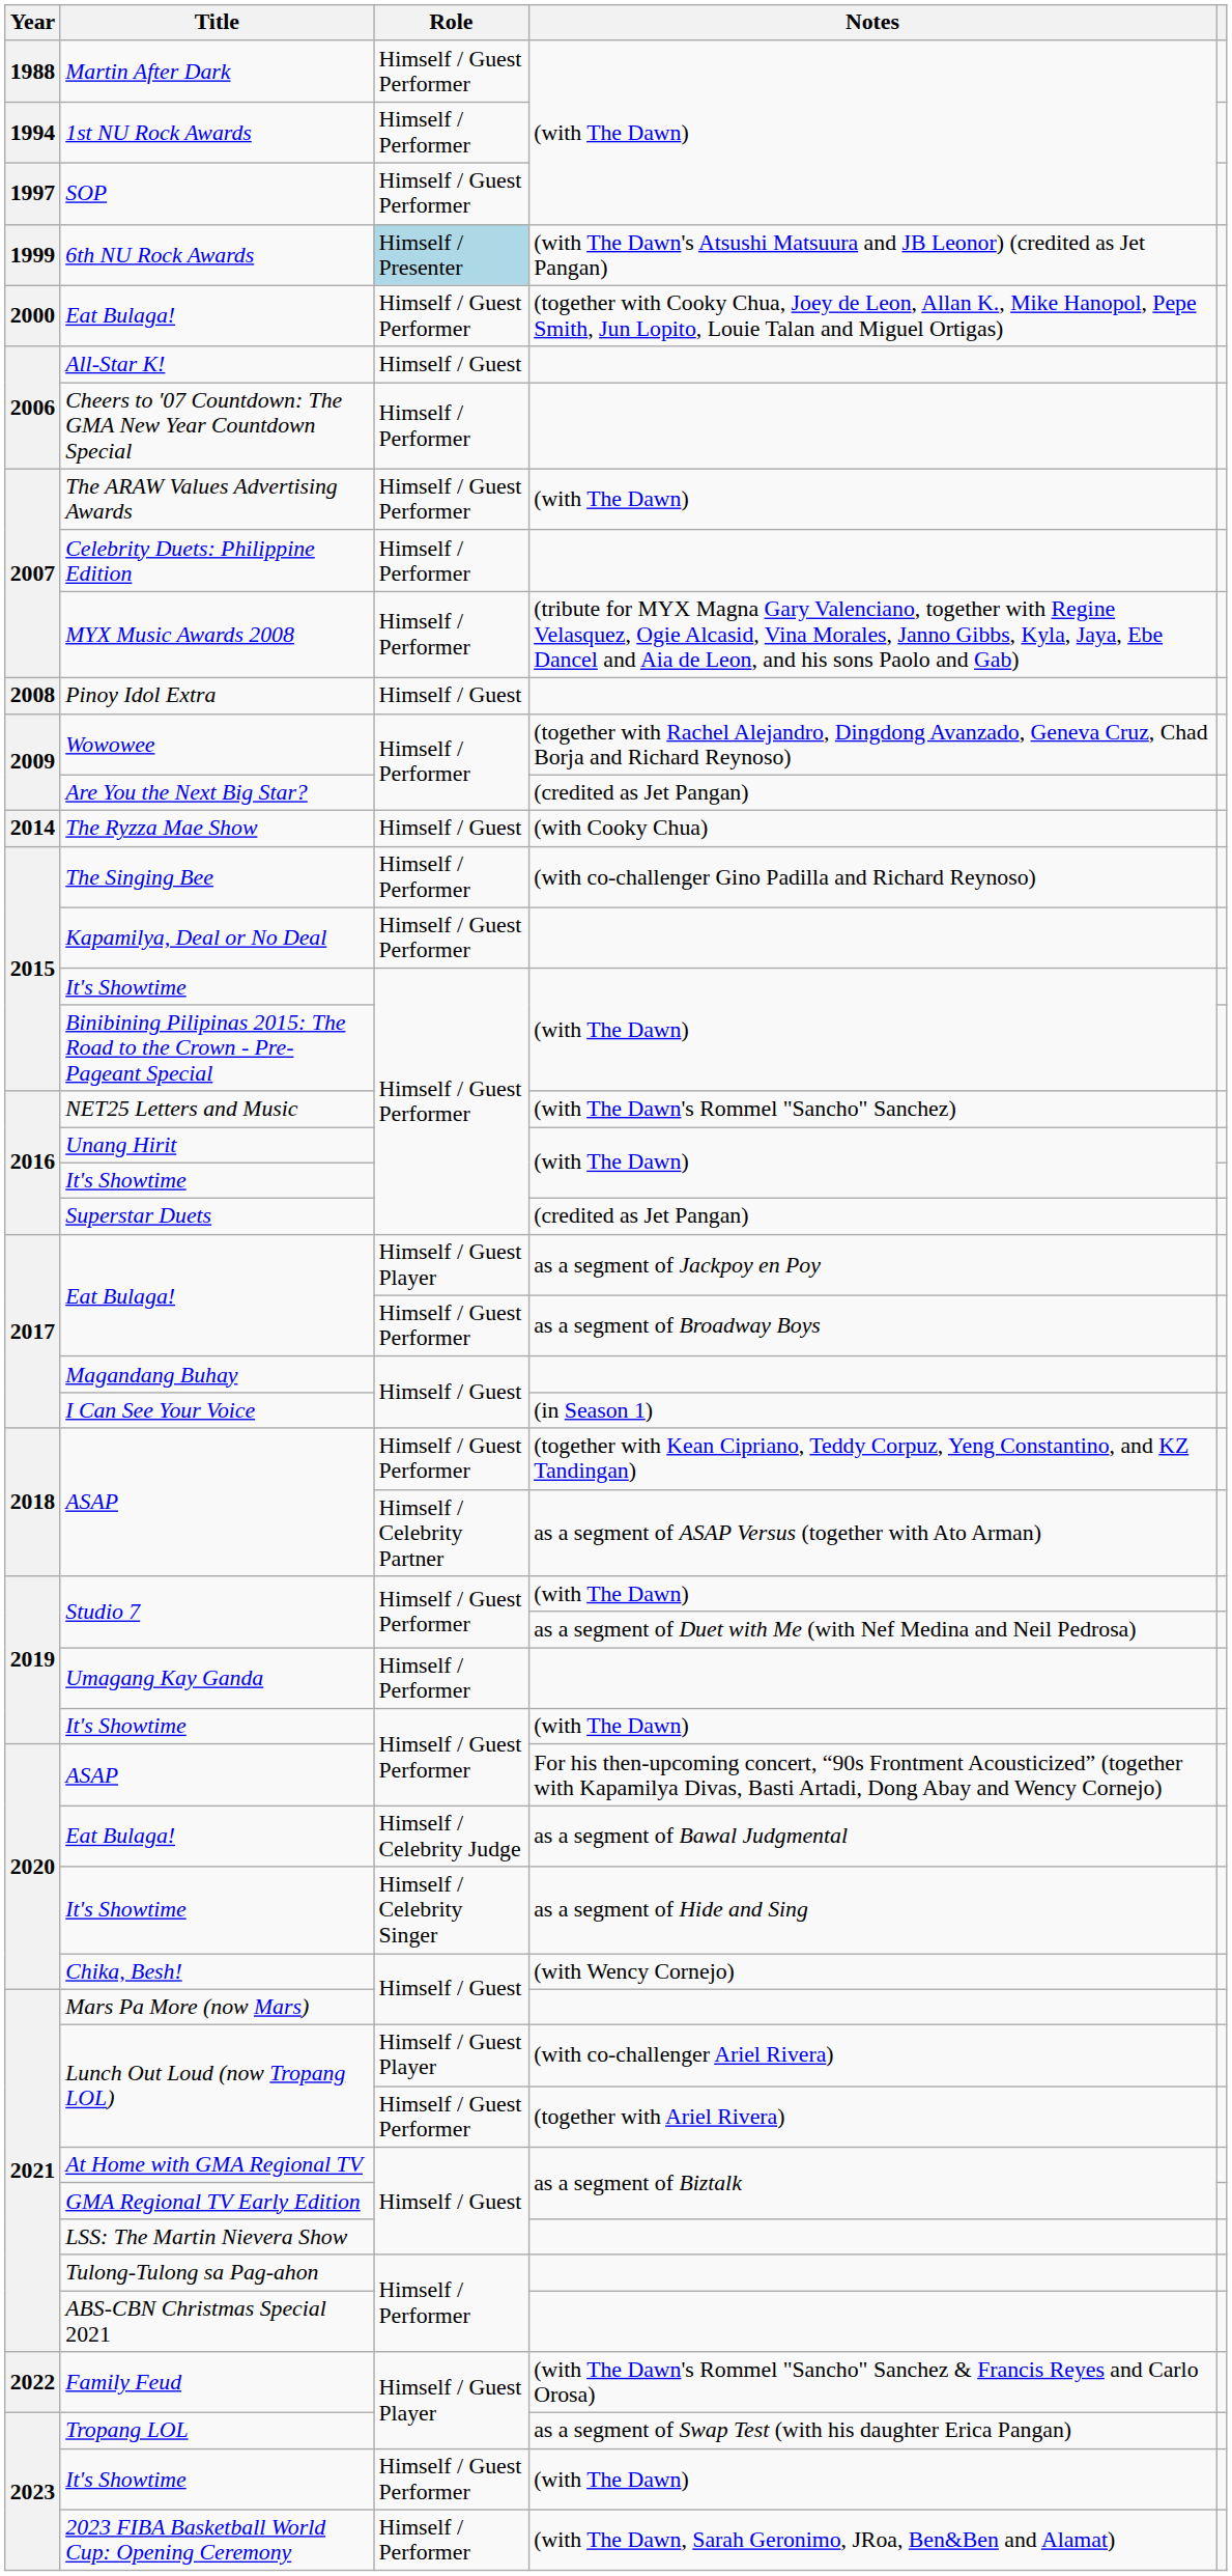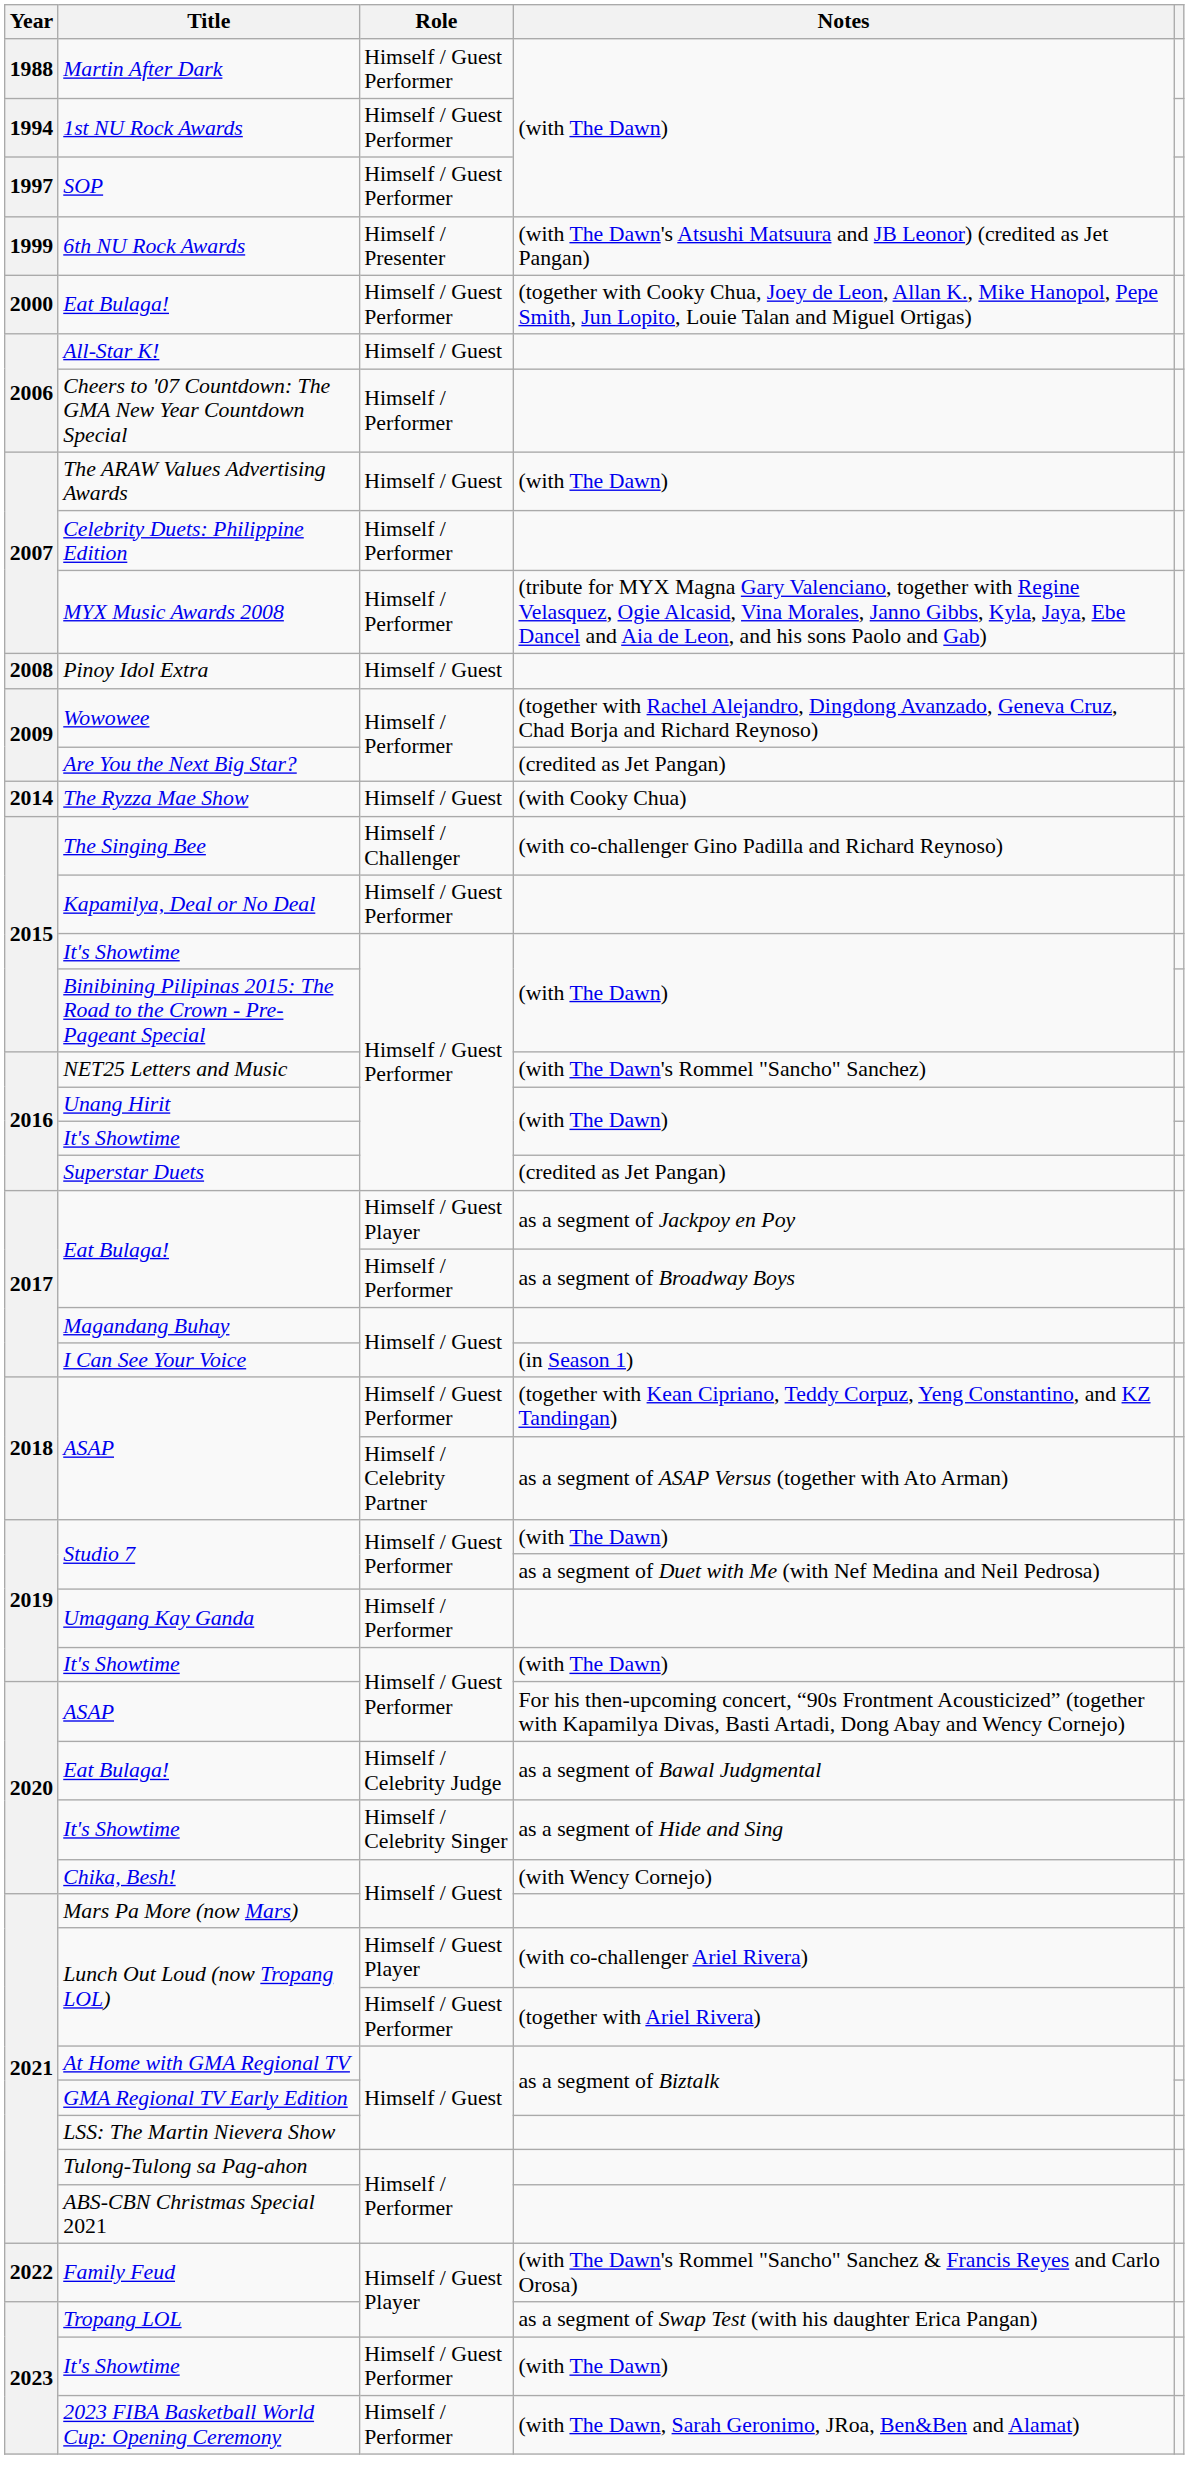1st NU Rock Awards | Role: Himself / Performer -> Himself / Guest Performer
6th NU Rock Awards | Role: lightblue background -> no background
The ARAW Values Advertising Awards | Role: Himself / Guest Performer -> Himself / Guest
The Singing Bee | Role: Himself / Performer -> Himself / Challenger
Eat Bulaga! / as a segment of Broadway Boys | Role: Himself / Guest Performer -> Himself / Performer
